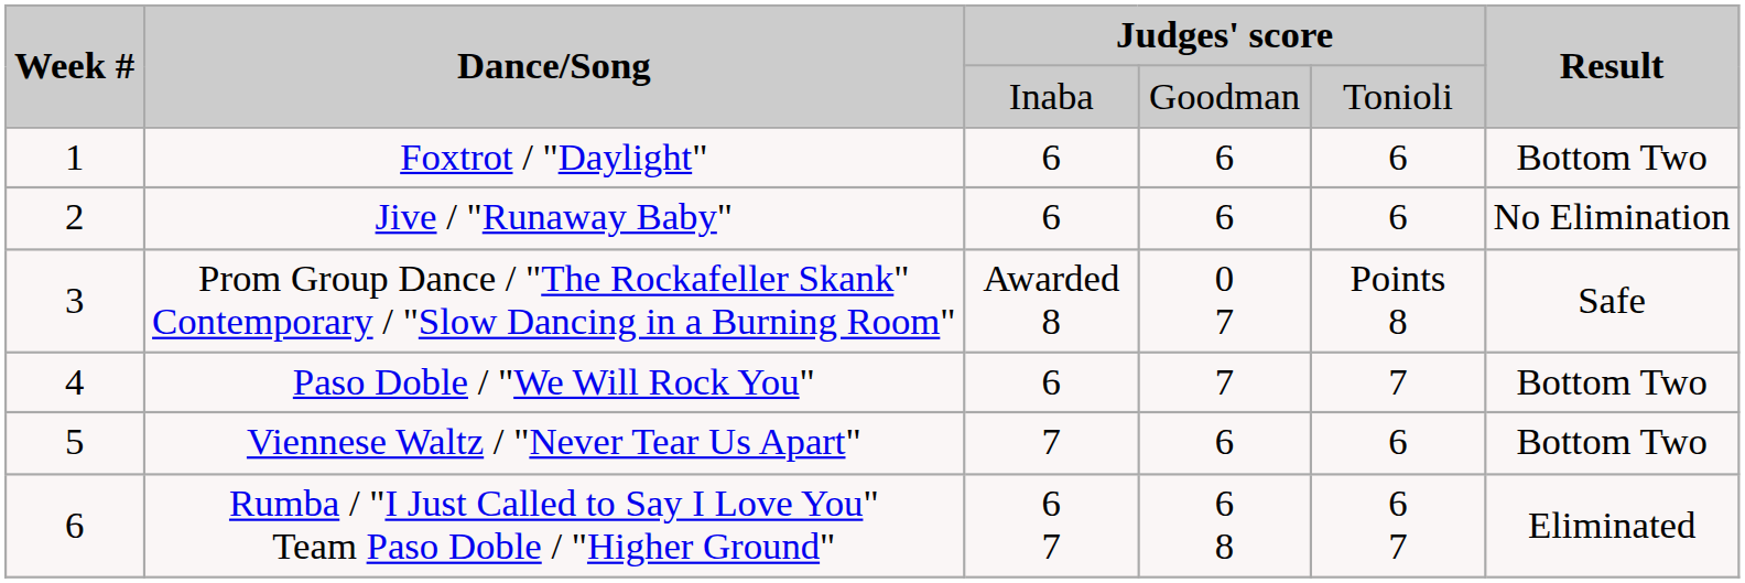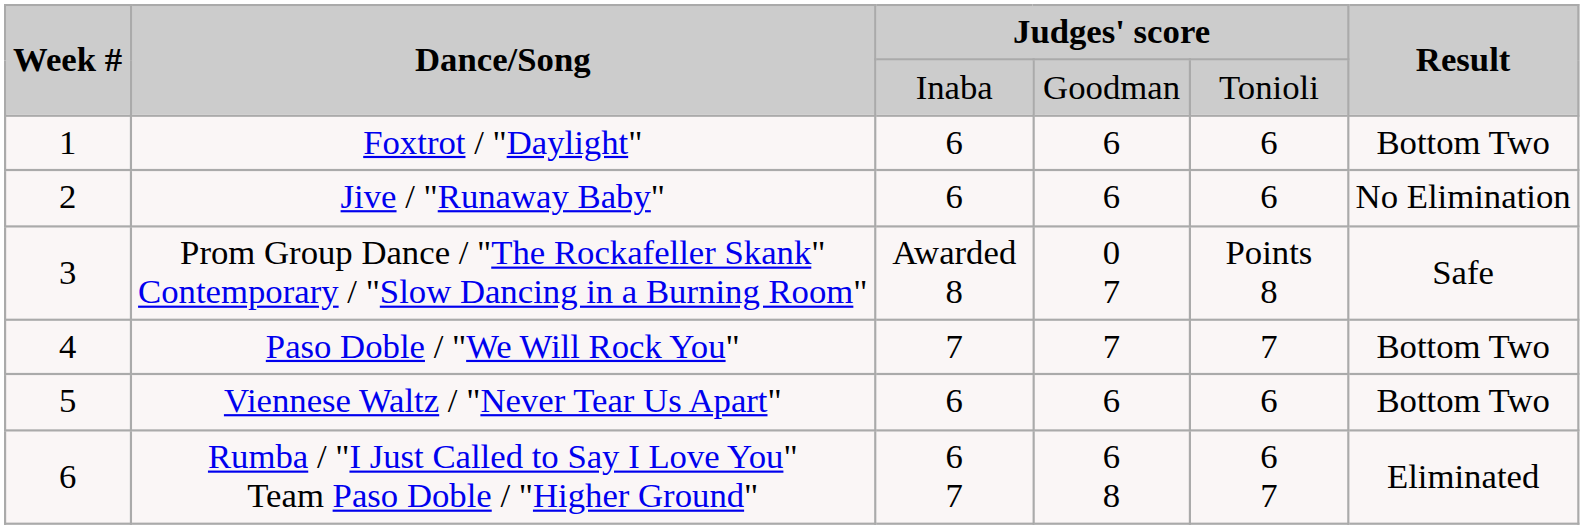Paso Doble / "We Will Rock You" | column 3: 6 -> 7
Viennese Waltz / "Never Tear Us Apart" | column 3: 7 -> 6
